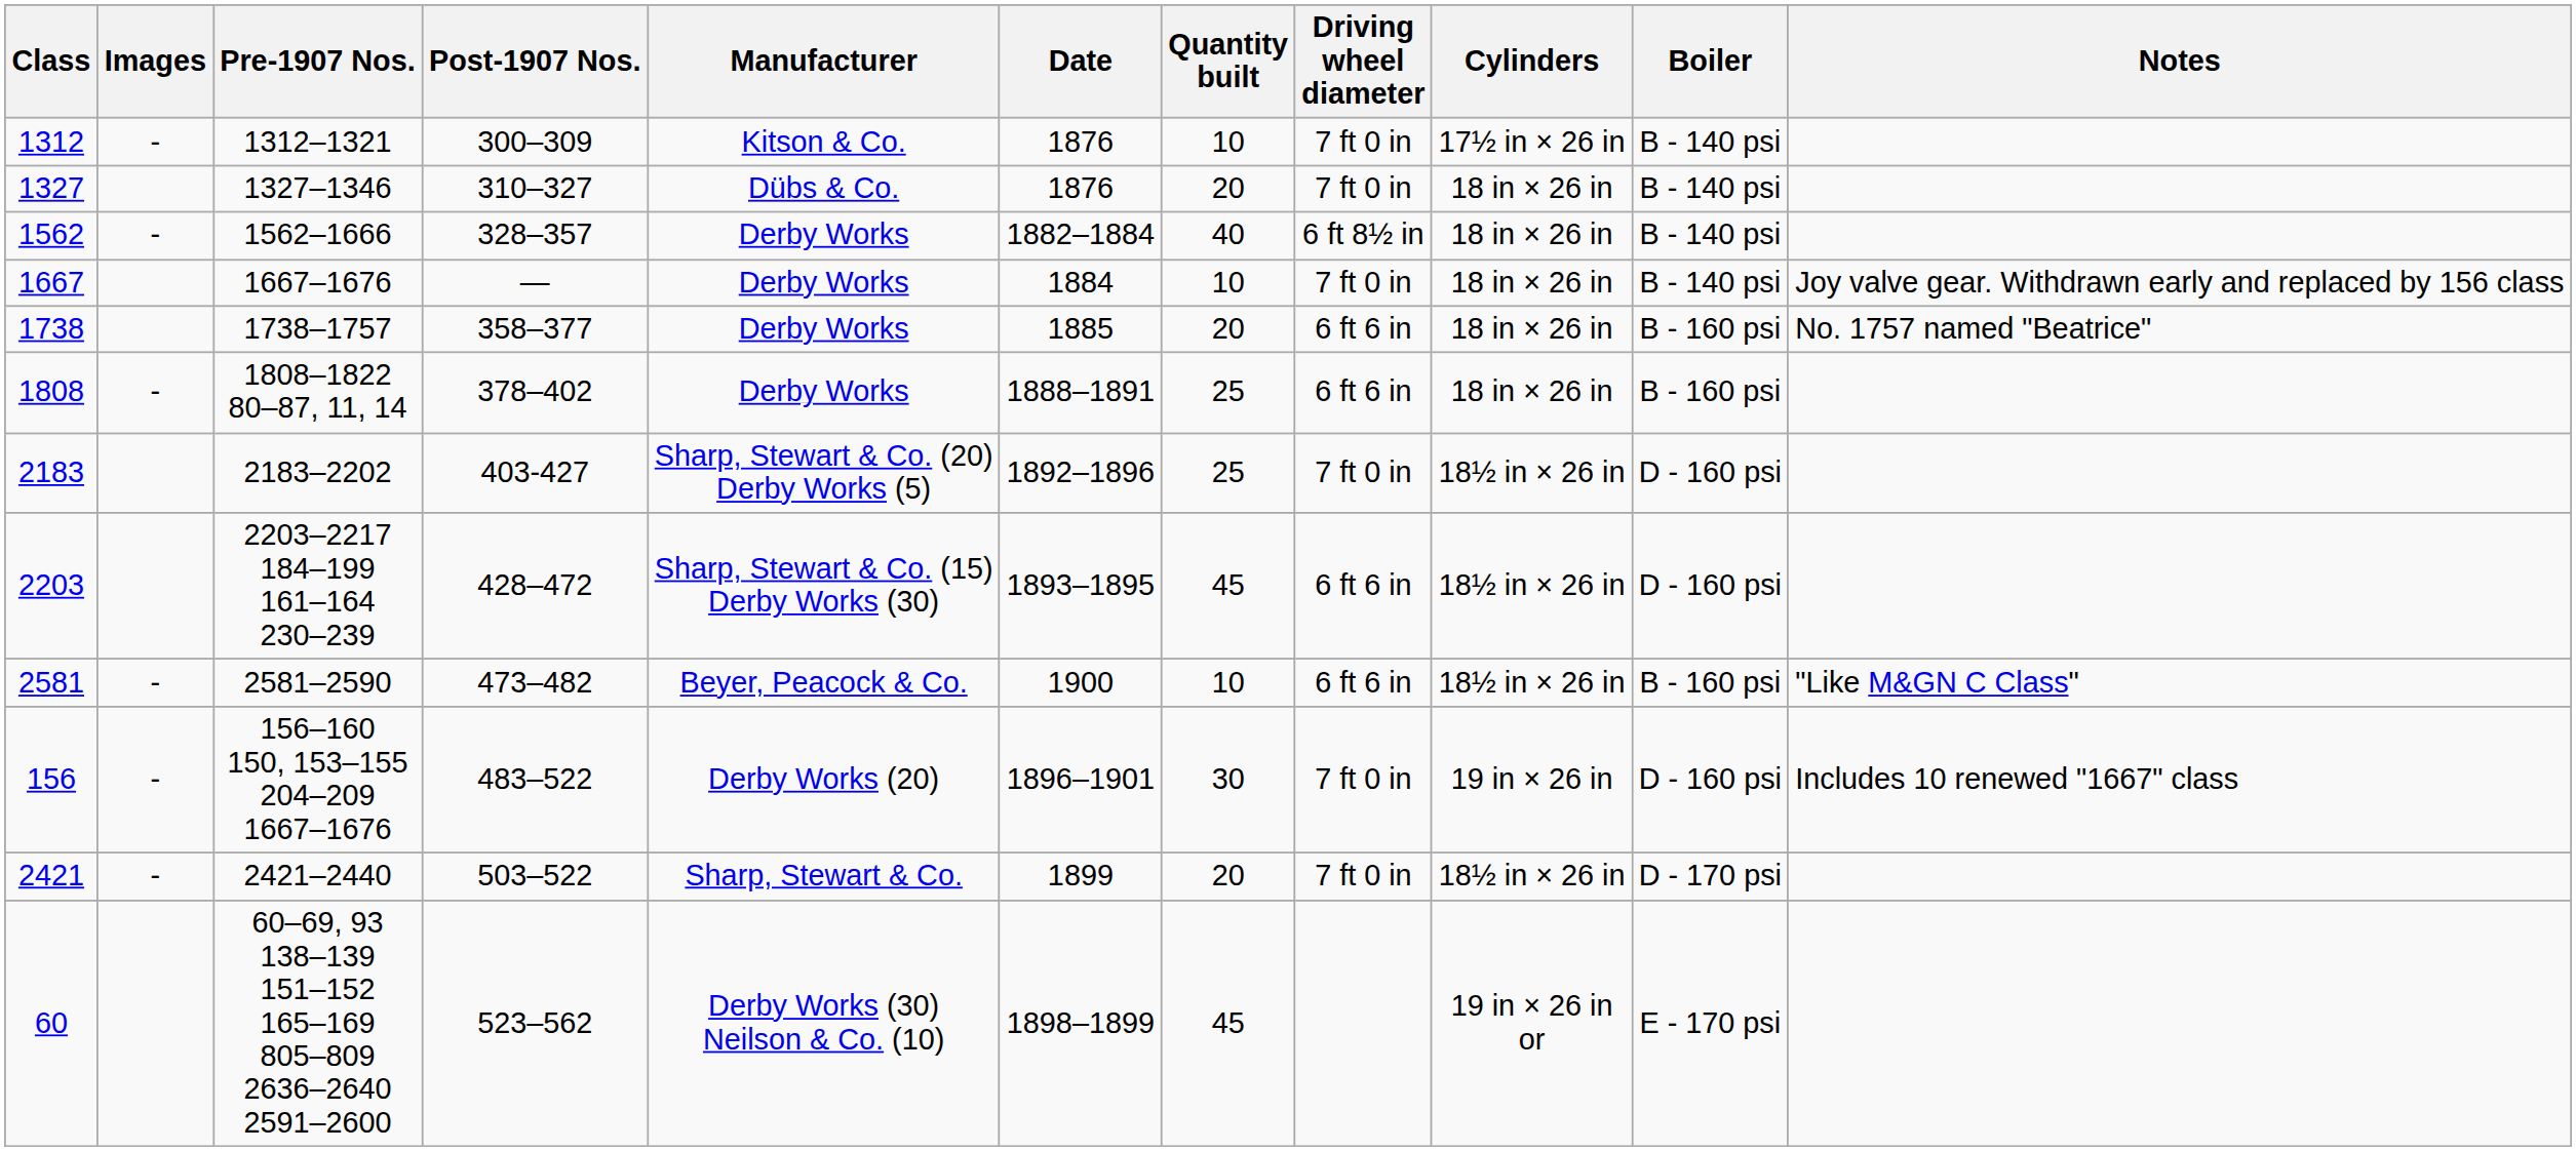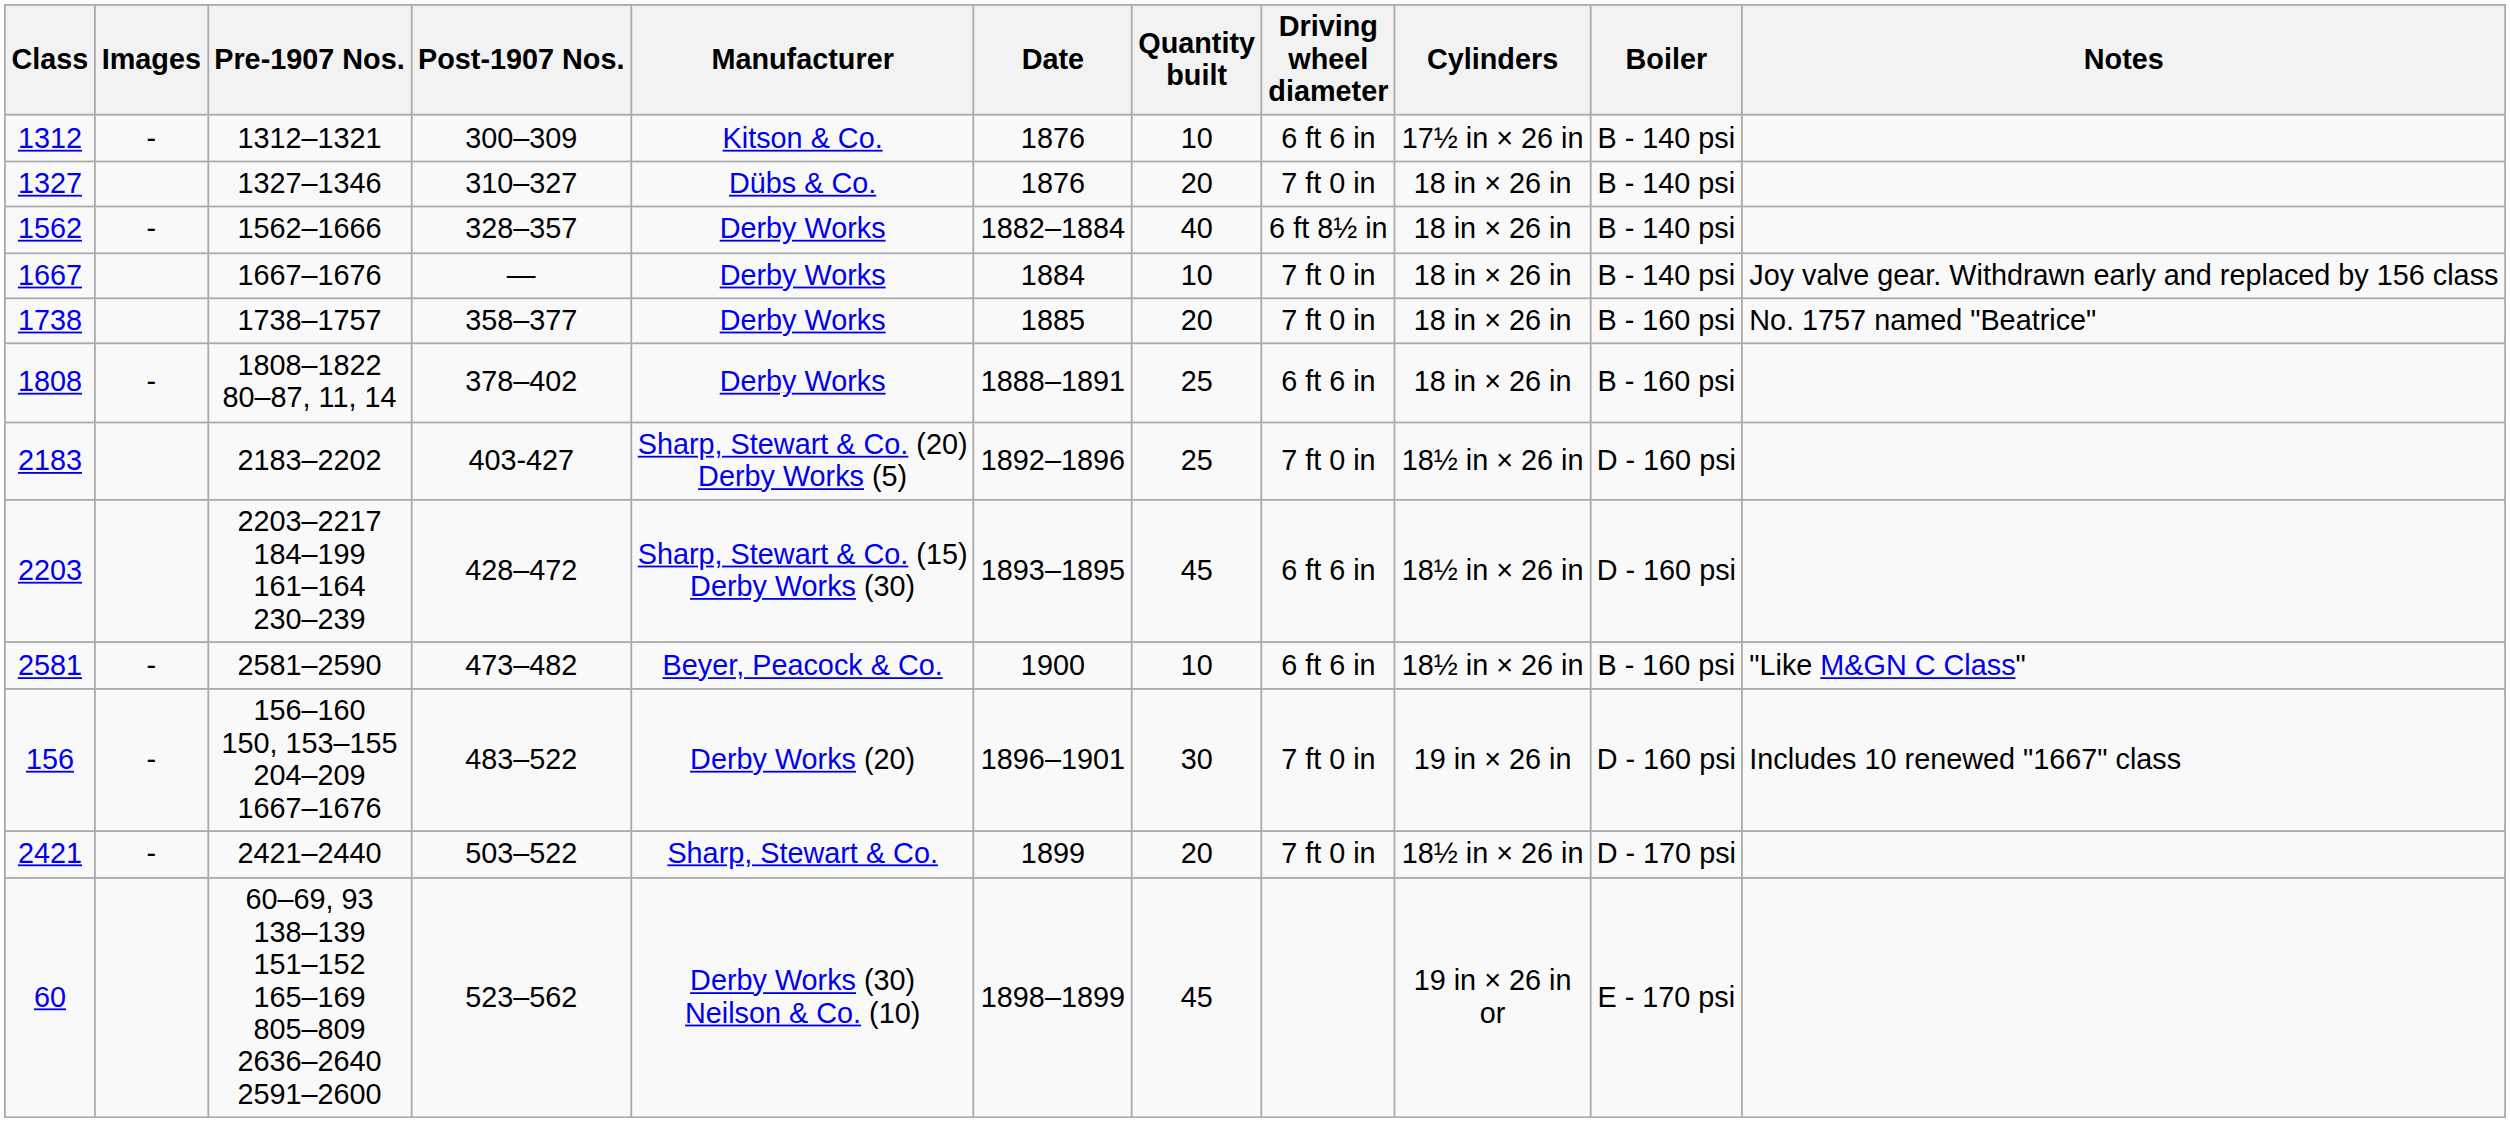1312 | Driving wheel diameter: 7 ft 0 in -> 6 ft 6 in
1738 | Driving wheel diameter: 6 ft 6 in -> 7 ft 0 in
